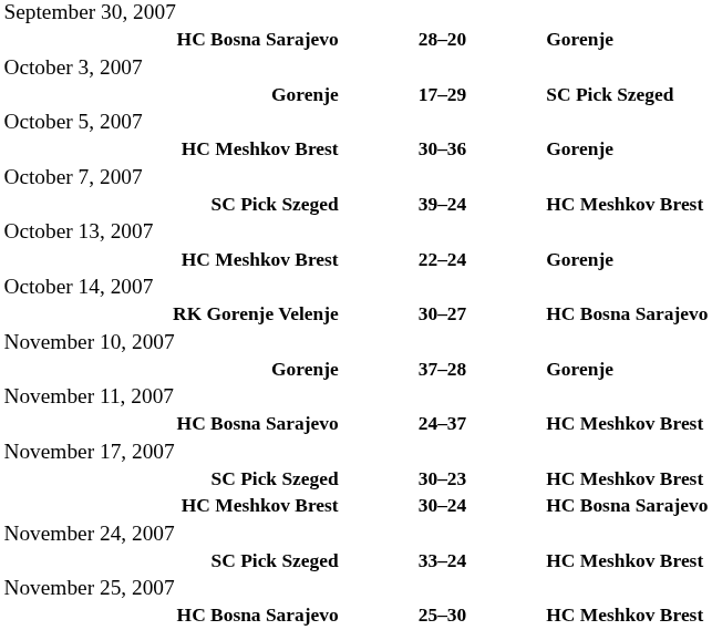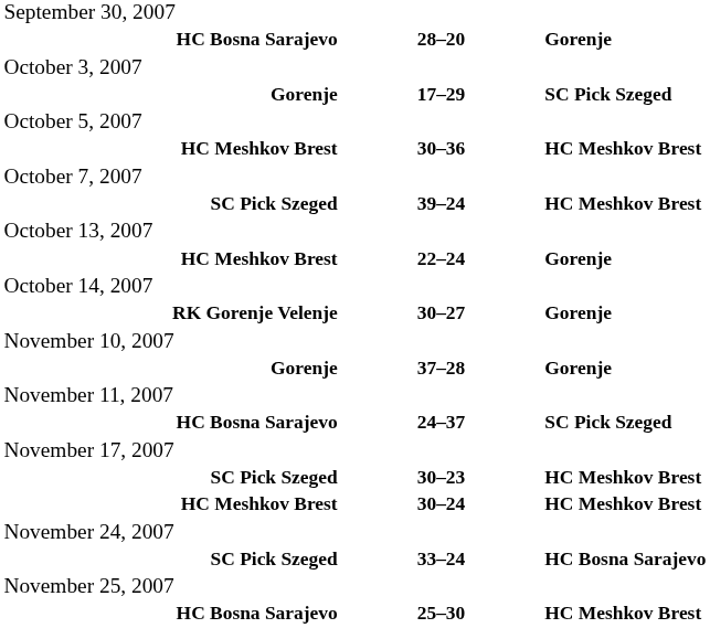HC Meshkov Brest / 30–36 | column 3: Gorenje -> HC Meshkov Brest
RK Gorenje Velenje | column 3: HC Bosna Sarajevo -> Gorenje
HC Bosna Sarajevo / 24–37 | column 3: HC Meshkov Brest -> SC Pick Szeged
HC Meshkov Brest / 30–24 | column 3: HC Bosna Sarajevo -> HC Meshkov Brest
SC Pick Szeged / 33–24 | column 3: HC Meshkov Brest -> HC Bosna Sarajevo
